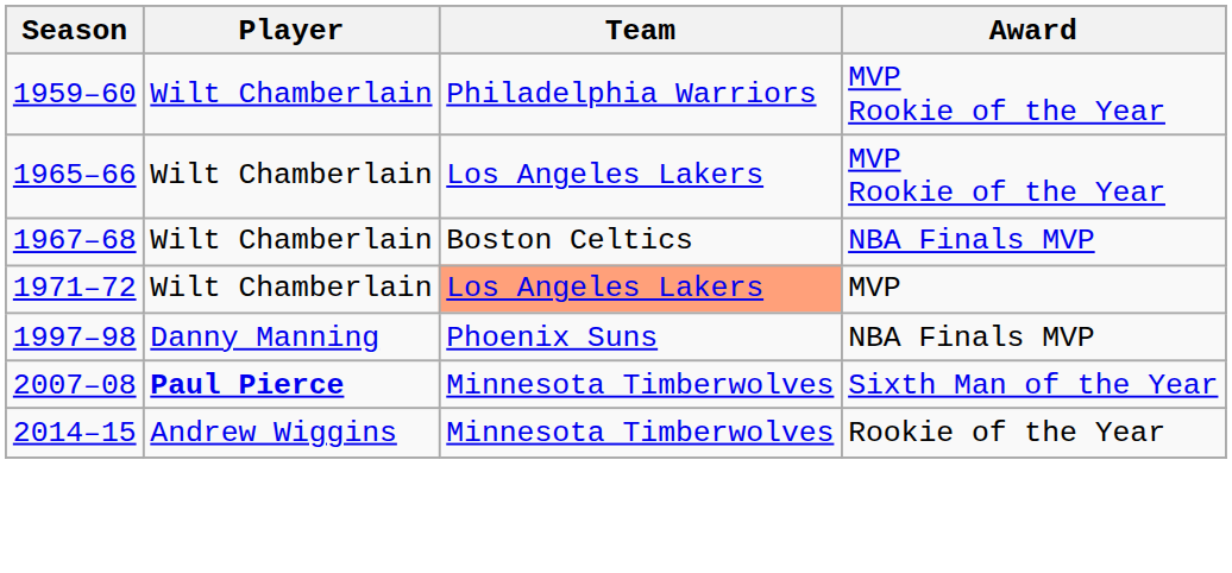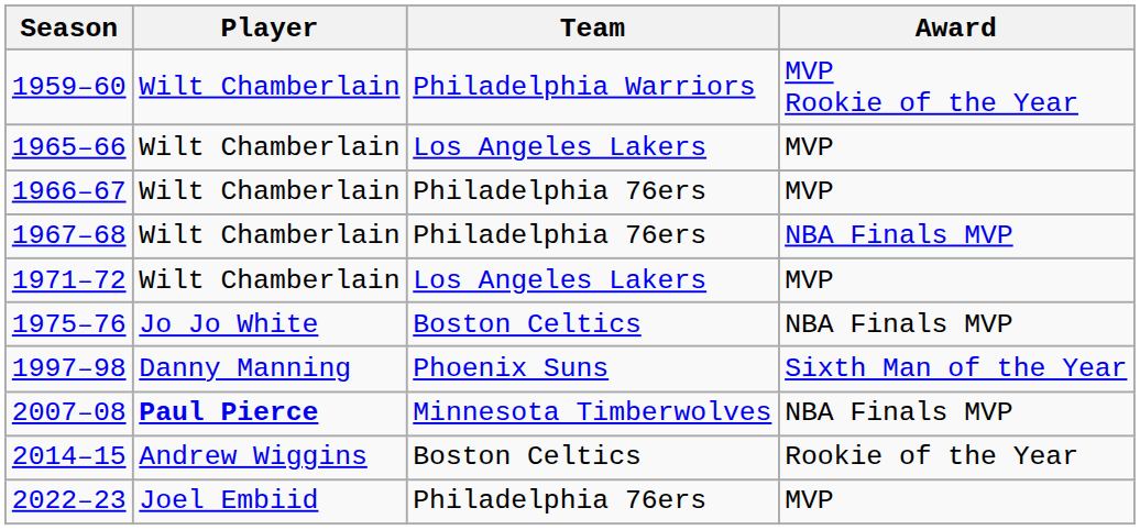1965–66 | Award: MVP Rookie of the Year -> MVP
+ row: 1966–67 | Wilt Chamberlain | Philadelphia 76ers | MVP
1967–68 | Team: Boston Celtics -> Philadelphia 76ers
1971–72 | Team: lightsalmon background -> no background
+ row: 1975–76 | Jo Jo White | Boston Celtics | NBA Finals MVP
1997–98 | Award: NBA Finals MVP -> Sixth Man of the Year
2007–08 | Award: Sixth Man of the Year -> NBA Finals MVP
2014–15 | Team: Minnesota Timberwolves -> Boston Celtics
+ row: 2022–23 | Joel Embiid | Philadelphia 76ers | MVP
